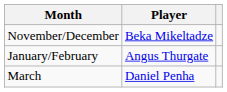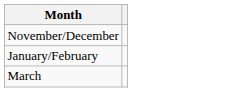- column: Player | Beka Mikeltadze | Angus Thurgate | Daniel Penha
